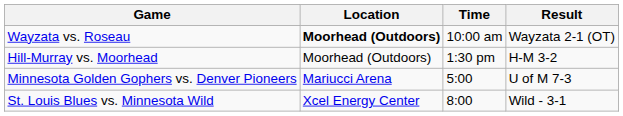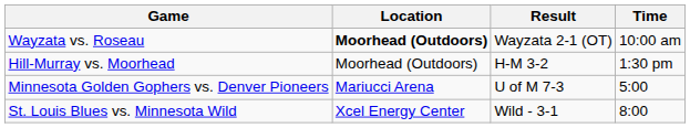columns swapped: Time <-> Result
